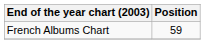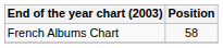French Albums Chart | Position: 59 -> 58
